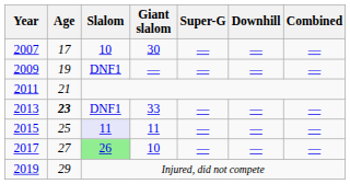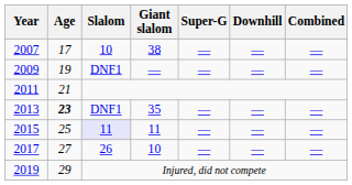2007 | Giant slalom: 30 -> 38
2013 | Giant slalom: 33 -> 35
2017 | Slalom: lightgreen background -> no background
